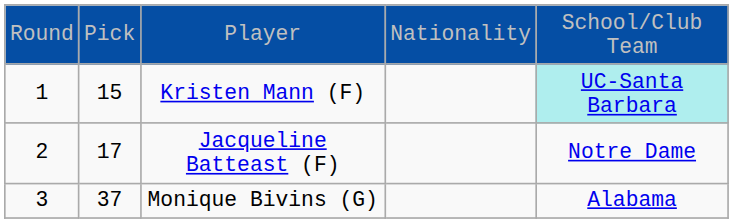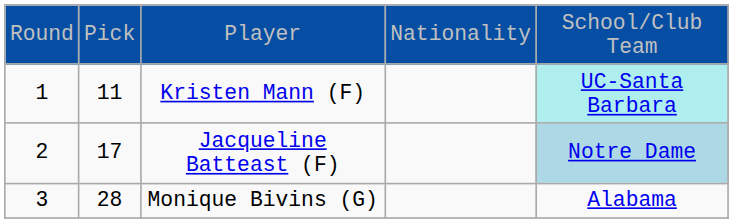Kristen Mann (F) | column 2: 15 -> 11
Jacqueline Batteast (F) | column 5: no background -> lightblue background
Monique Bivins (G) | column 2: 37 -> 28
